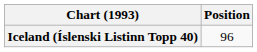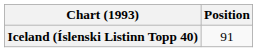Iceland (Íslenski Listinn Topp 40) | Position: 96 -> 91
